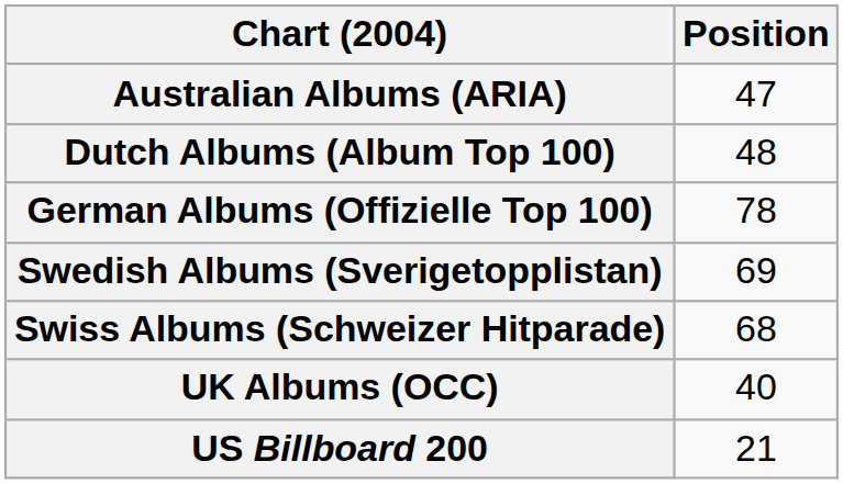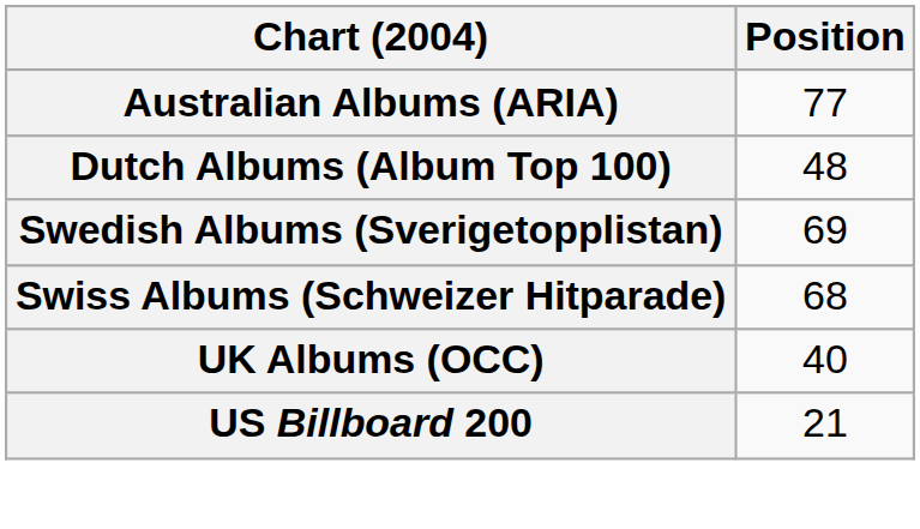Australian Albums (ARIA) | Position: 47 -> 77
- row: German Albums (Offizielle Top 100) | 78
